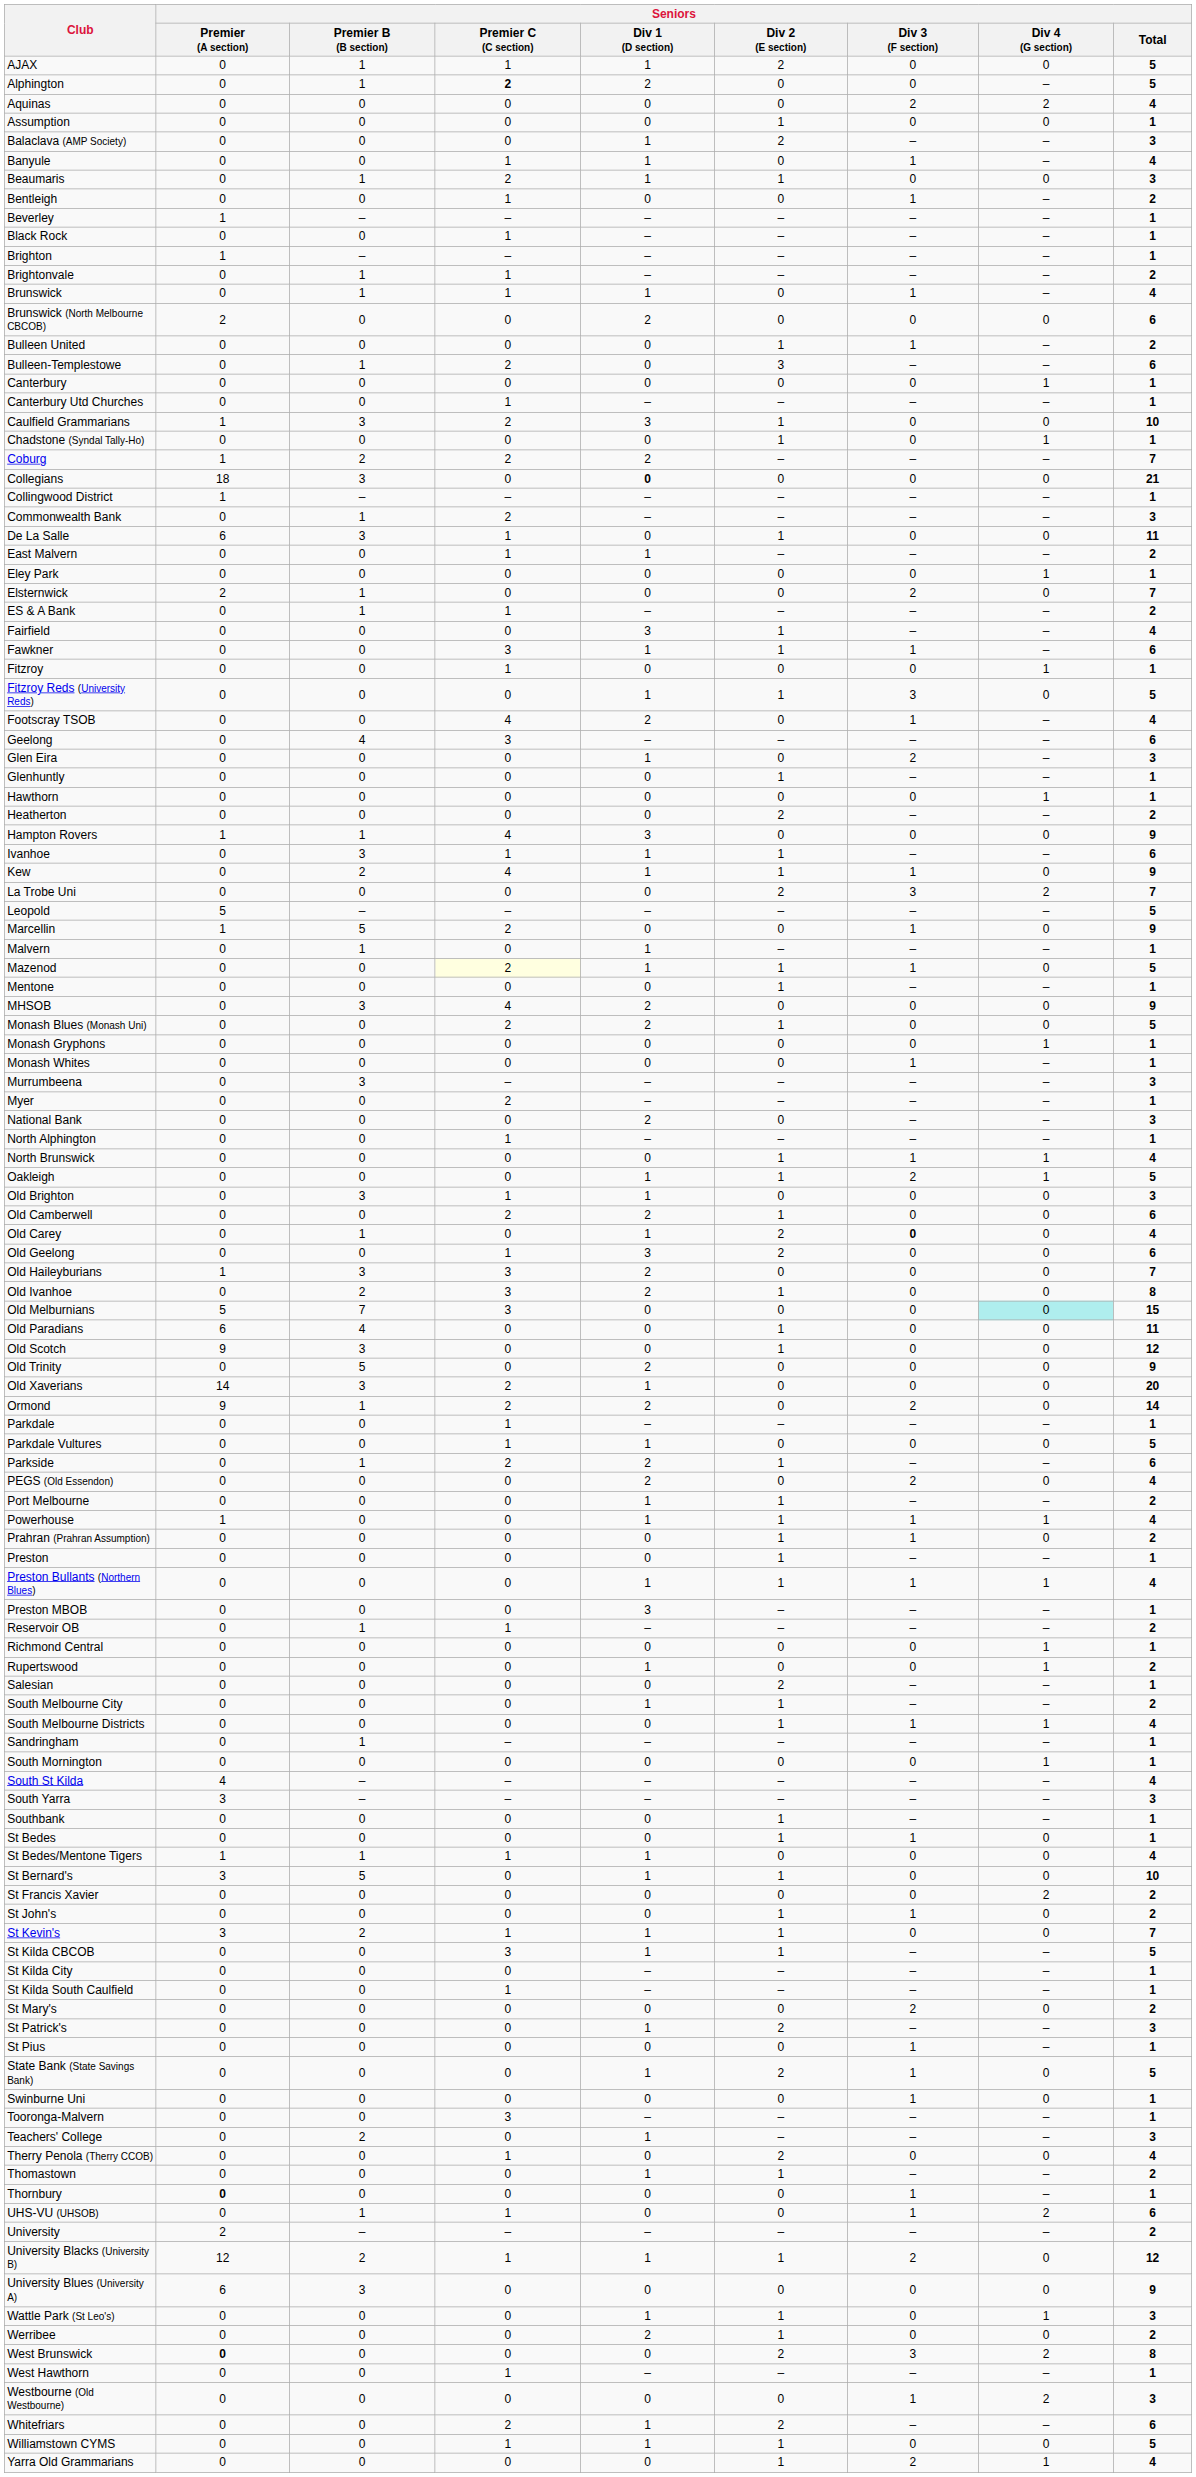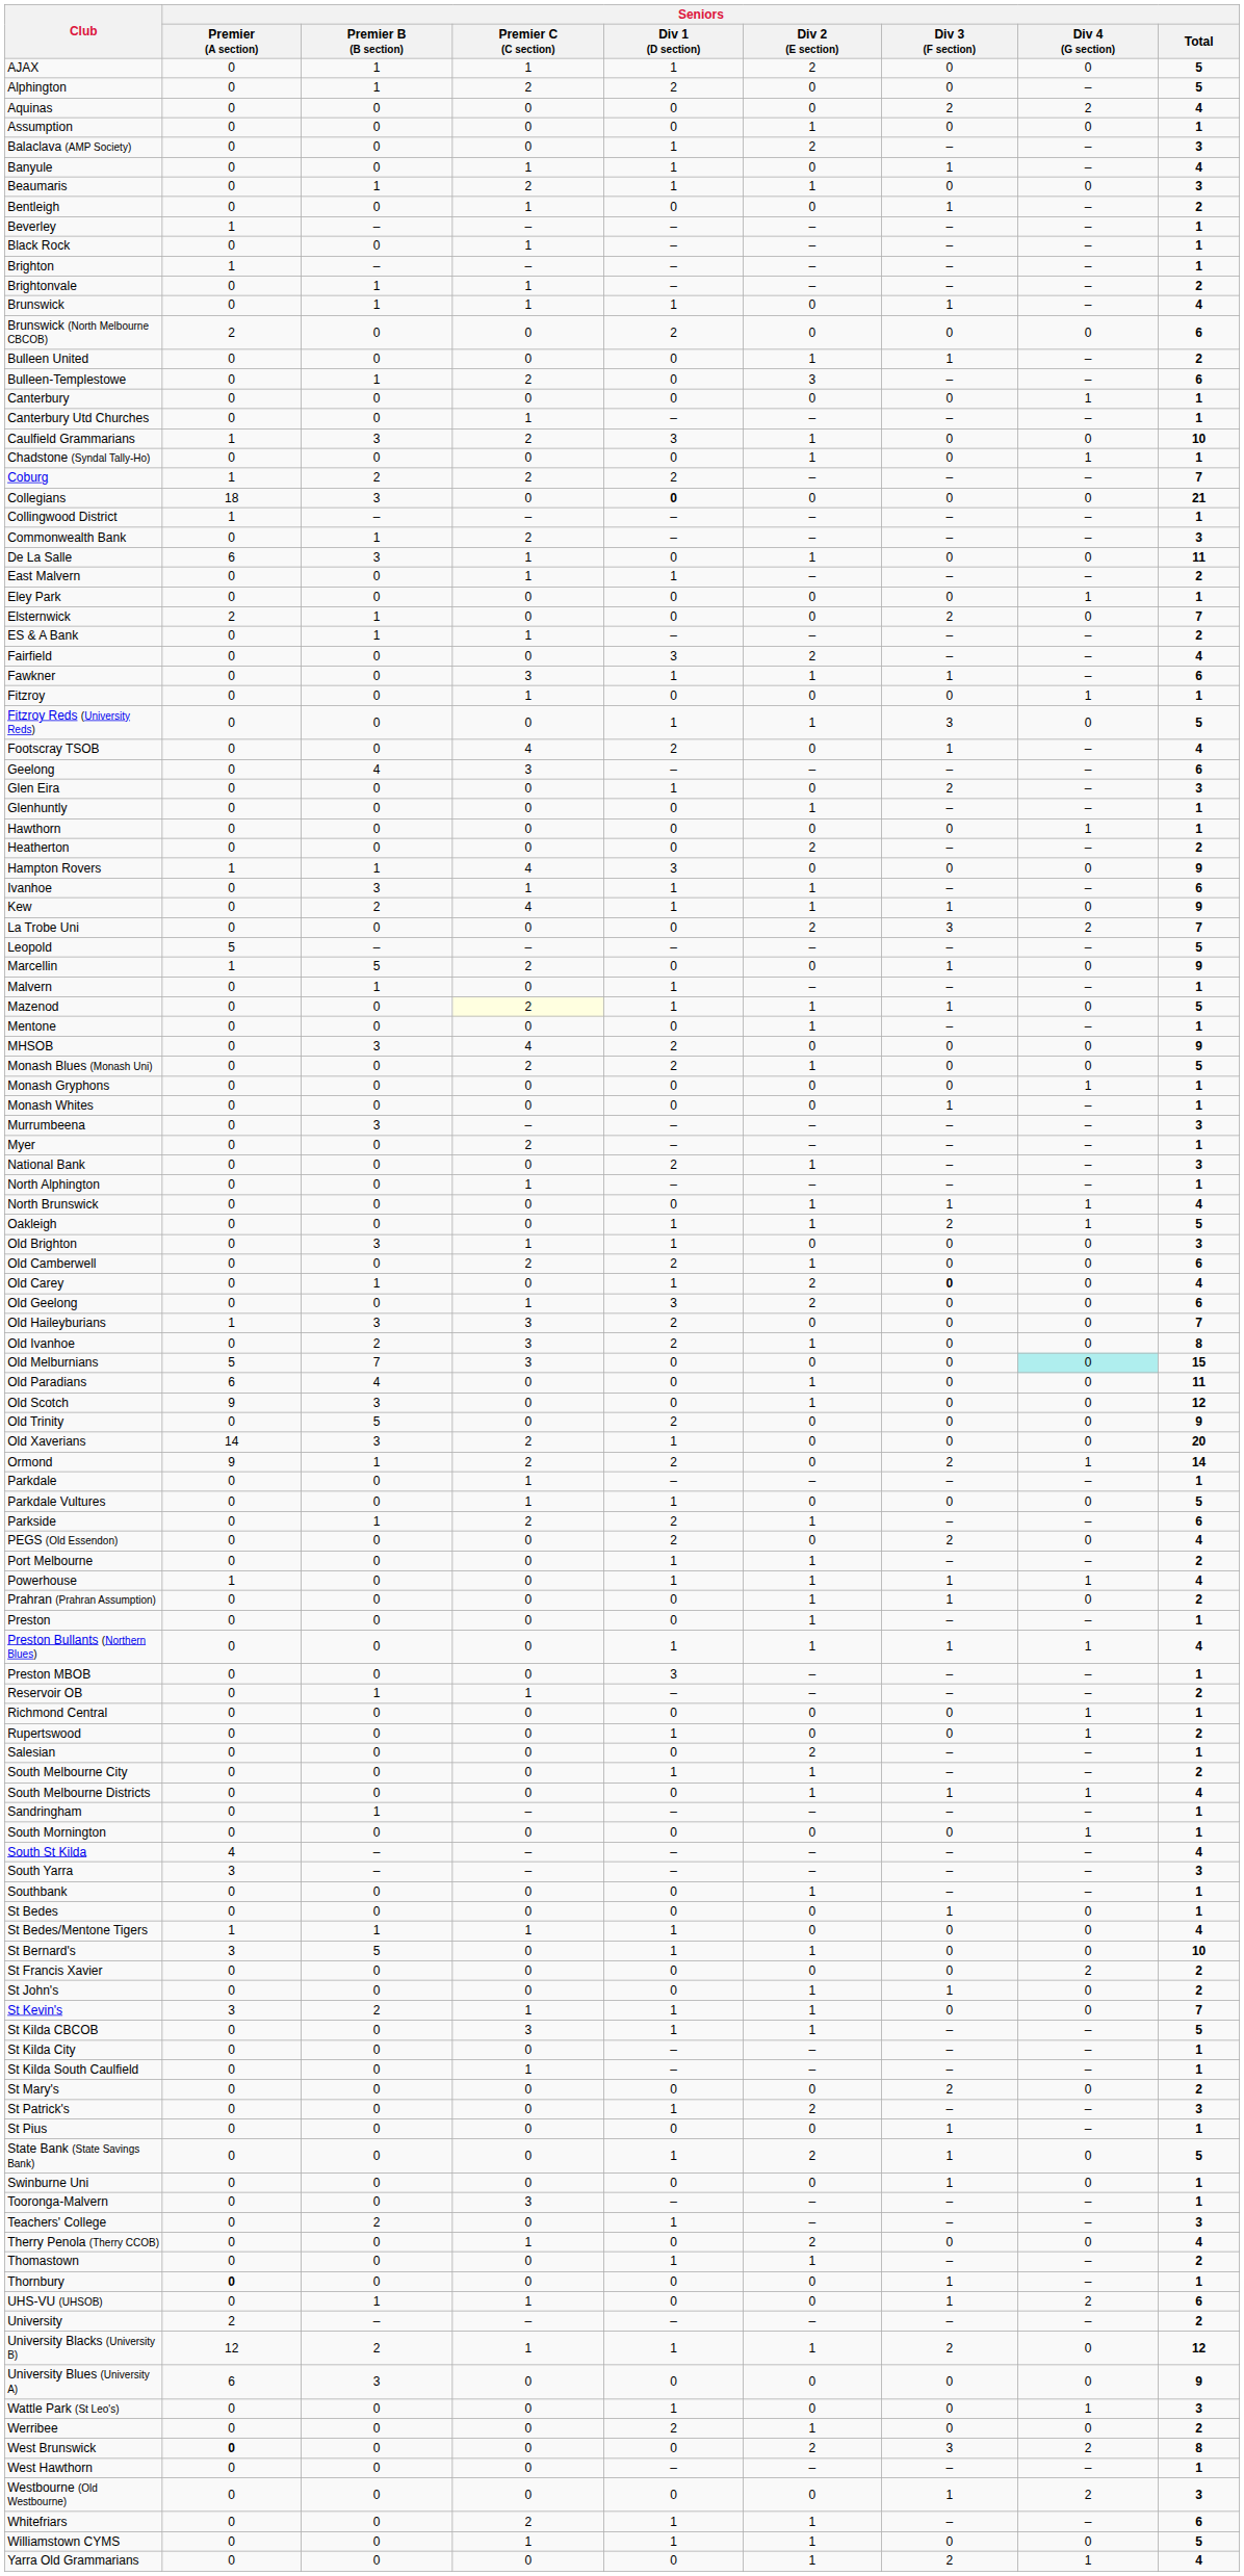Alphington | Seniors / Premier C (C section): bold -> normal
Fairfield | Seniors / Div 2 (E section): 1 -> 2
National Bank | Seniors / Div 2 (E section): 0 -> 1
Ormond | Seniors / Div 4 (G section): 0 -> 1
St Bedes | Seniors / Div 2 (E section): 1 -> 0
Wattle Park (St Leo's) | Seniors / Div 2 (E section): 1 -> 0
West Hawthorn | Seniors / Premier C (C section): 1 -> 0
Whitefriars | Seniors / Div 2 (E section): 2 -> 1
